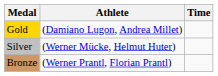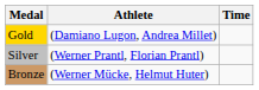Silver | Athlete: (Werner Mücke, Helmut Huter) -> (Werner Prantl, Florian Prantl)
Bronze | Athlete: (Werner Prantl, Florian Prantl) -> (Werner Mücke, Helmut Huter)
